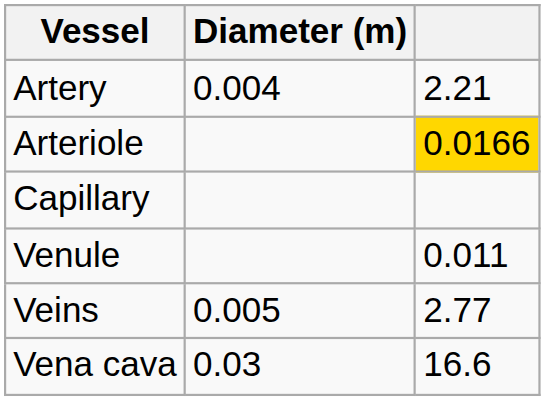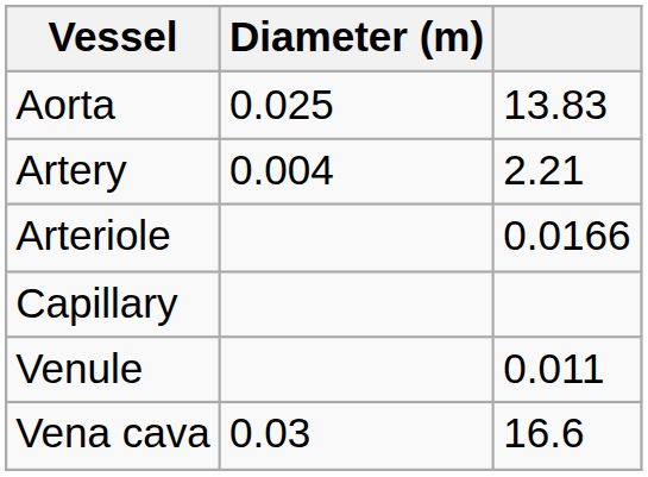+ row: Aorta | 0.025 | 13.83
Arteriole | column 3: gold background -> no background
- row: Veins | 0.005 | 2.77
